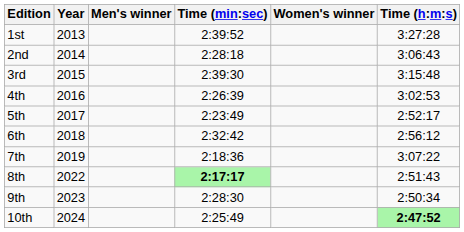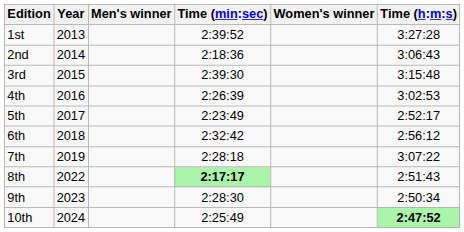2nd | Time (min:sec): 2:28:18 -> 2:18:36
7th | Time (min:sec): 2:18:36 -> 2:28:18
